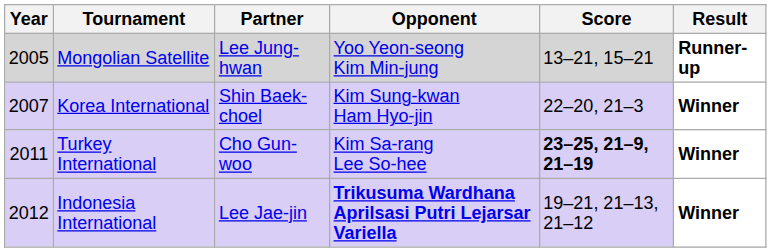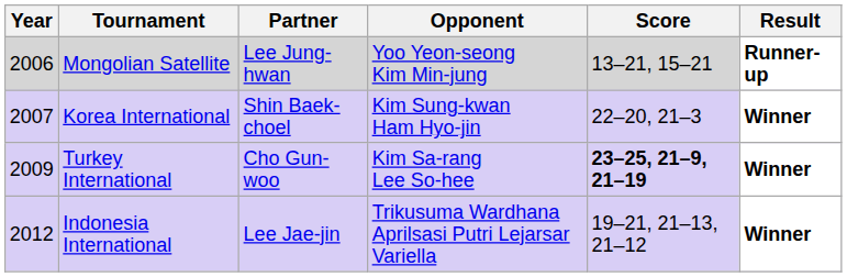Mongolian Satellite | Year: 2005 -> 2006
Turkey International | Year: 2011 -> 2009
Indonesia International | Opponent: bold -> normal
